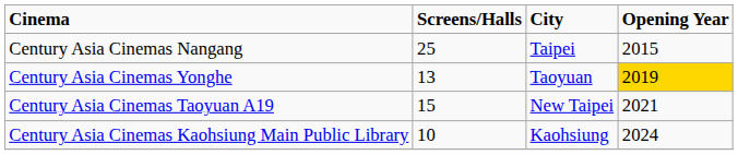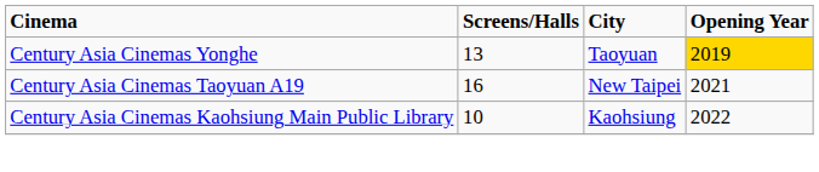- row: Century Asia Cinemas Nangang | 25 | Taipei | 2015
Century Asia Cinemas Taoyuan A19 | Screens/Halls: 15 -> 16
Century Asia Cinemas Kaohsiung Main Public Library | Opening Year: 2024 -> 2022
